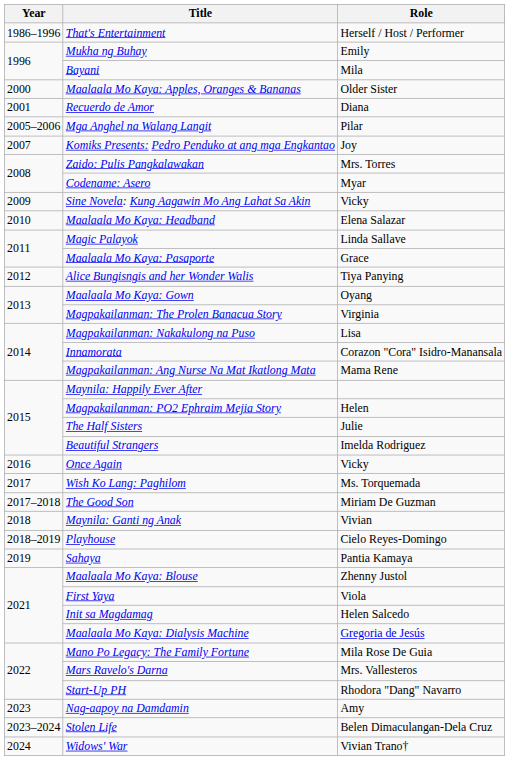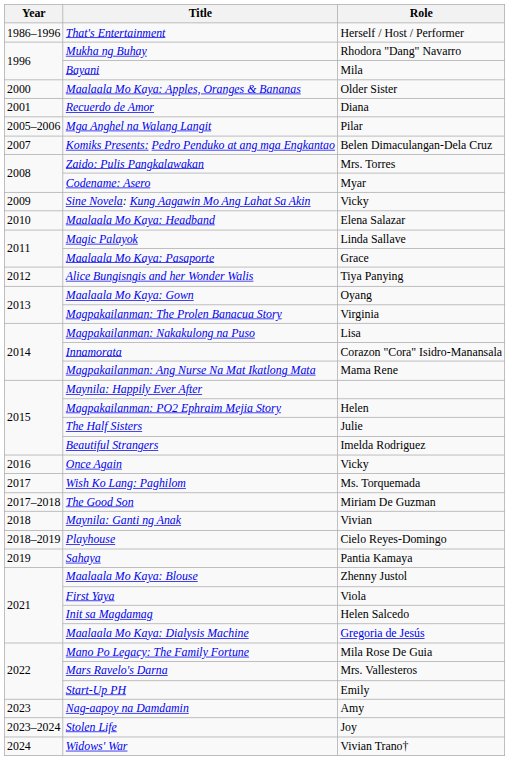Mukha ng Buhay | Role: Emily -> Rhodora "Dang" Navarro
Komiks Presents: Pedro Penduko at ang mga Engkantao | Role: Joy -> Belen Dimaculangan-Dela Cruz
Start-Up PH | Role: Rhodora "Dang" Navarro -> Emily
Stolen Life | Role: Belen Dimaculangan-Dela Cruz -> Joy
